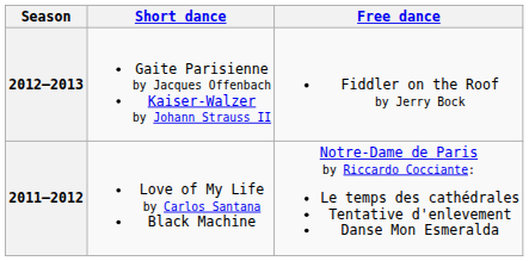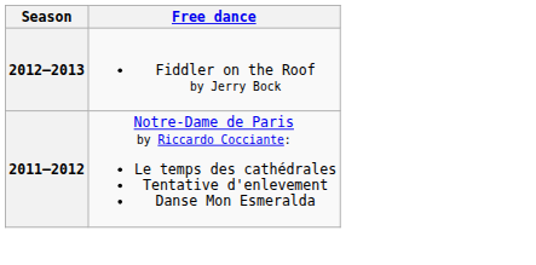- column: Short dance | Gaite Parisienne by Jacques Offenbach Kaiser-Walzer by Johann Strauss II | Love of My Life by Carlos Santana Black Machine
